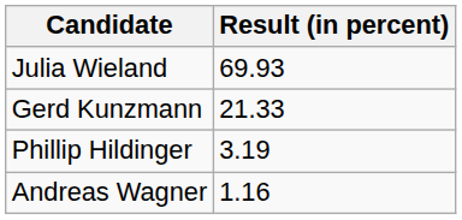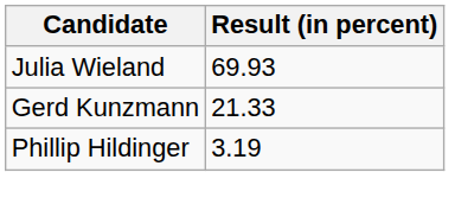- row: Andreas Wagner | 1.16
